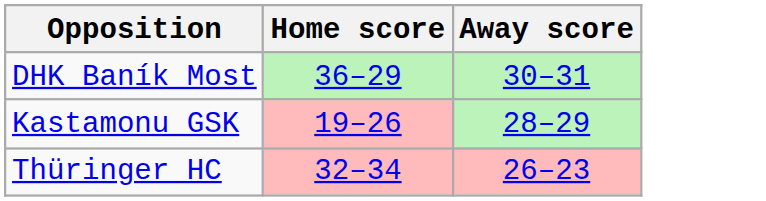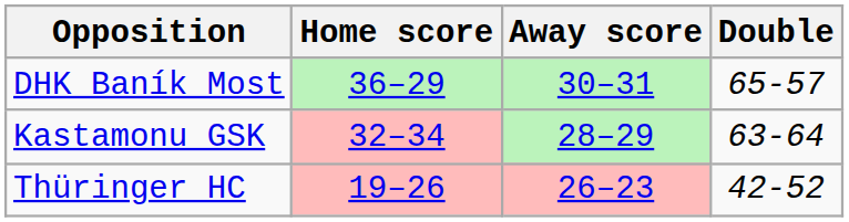+ column: Double | 65-57 | 63-64 | 42-52
Kastamonu GSK | Home score: 19–26 -> 32–34
Thüringer HC | Home score: 32–34 -> 19–26
